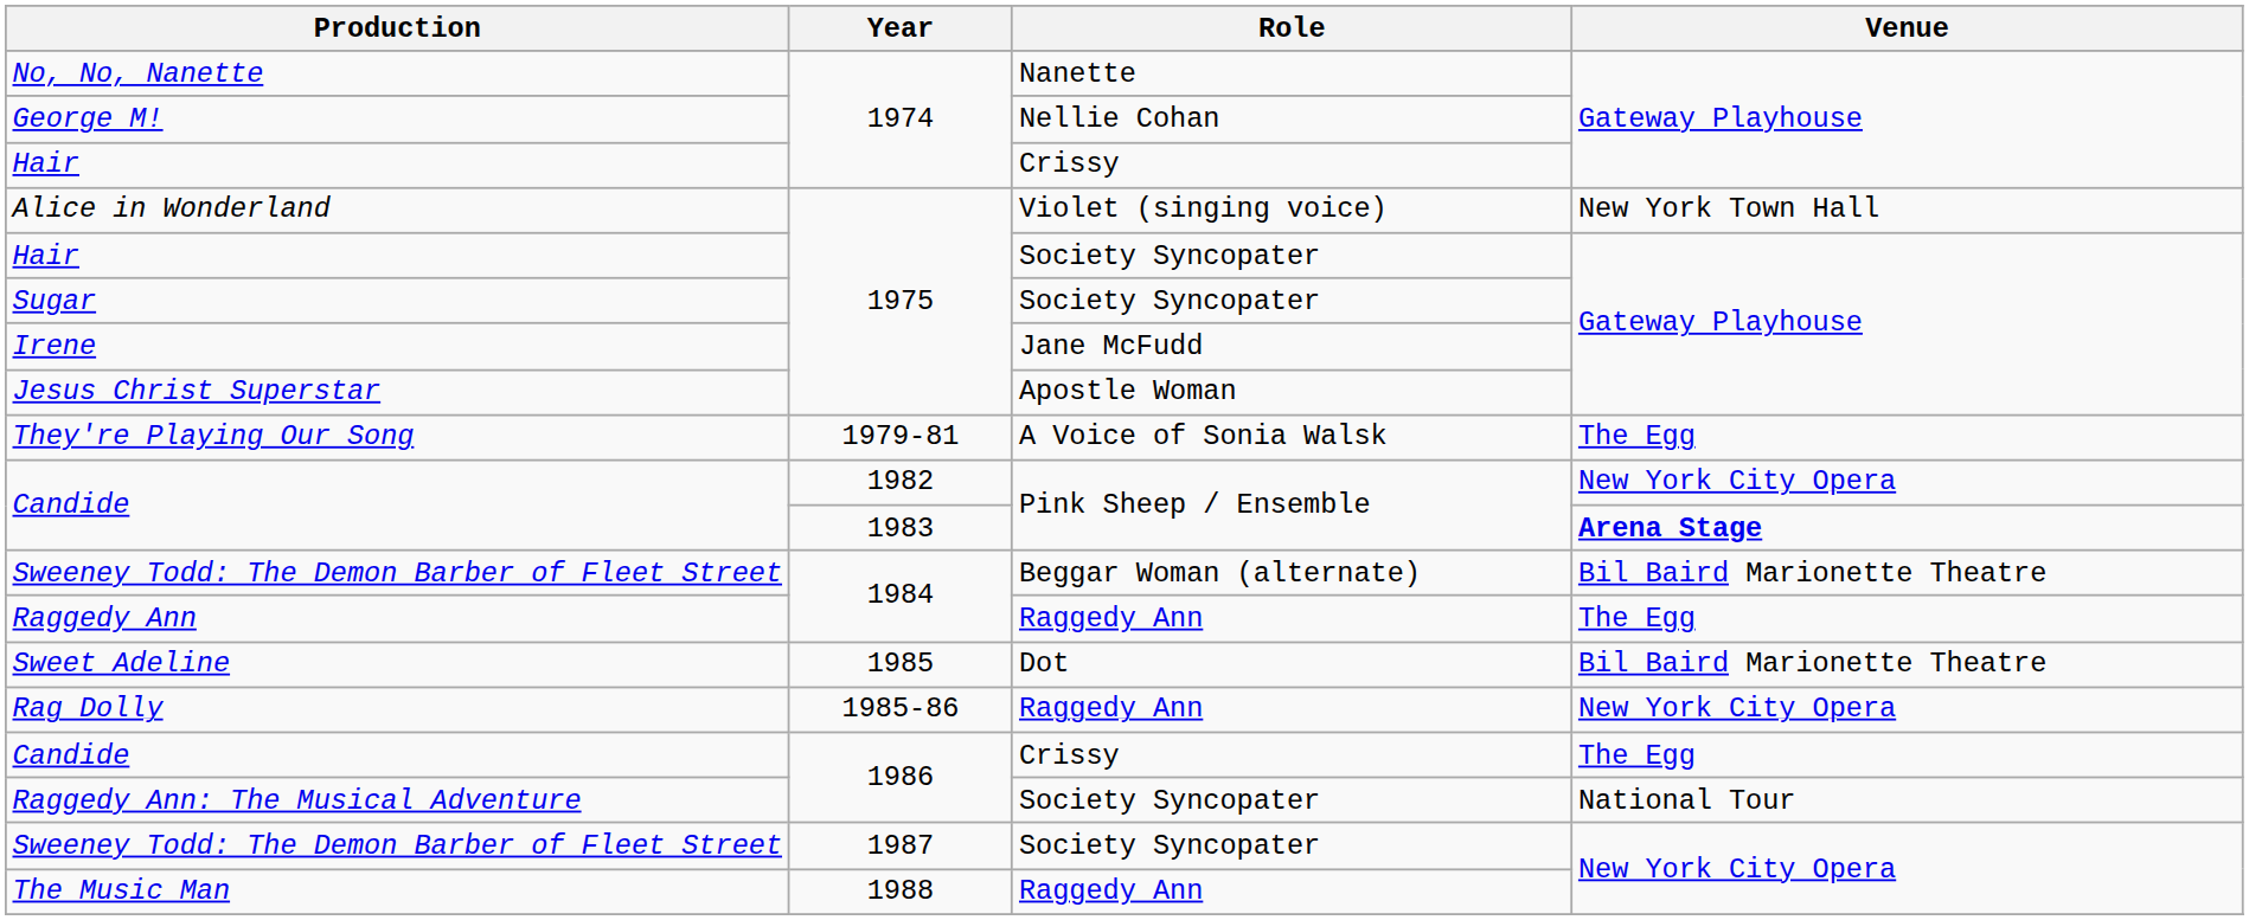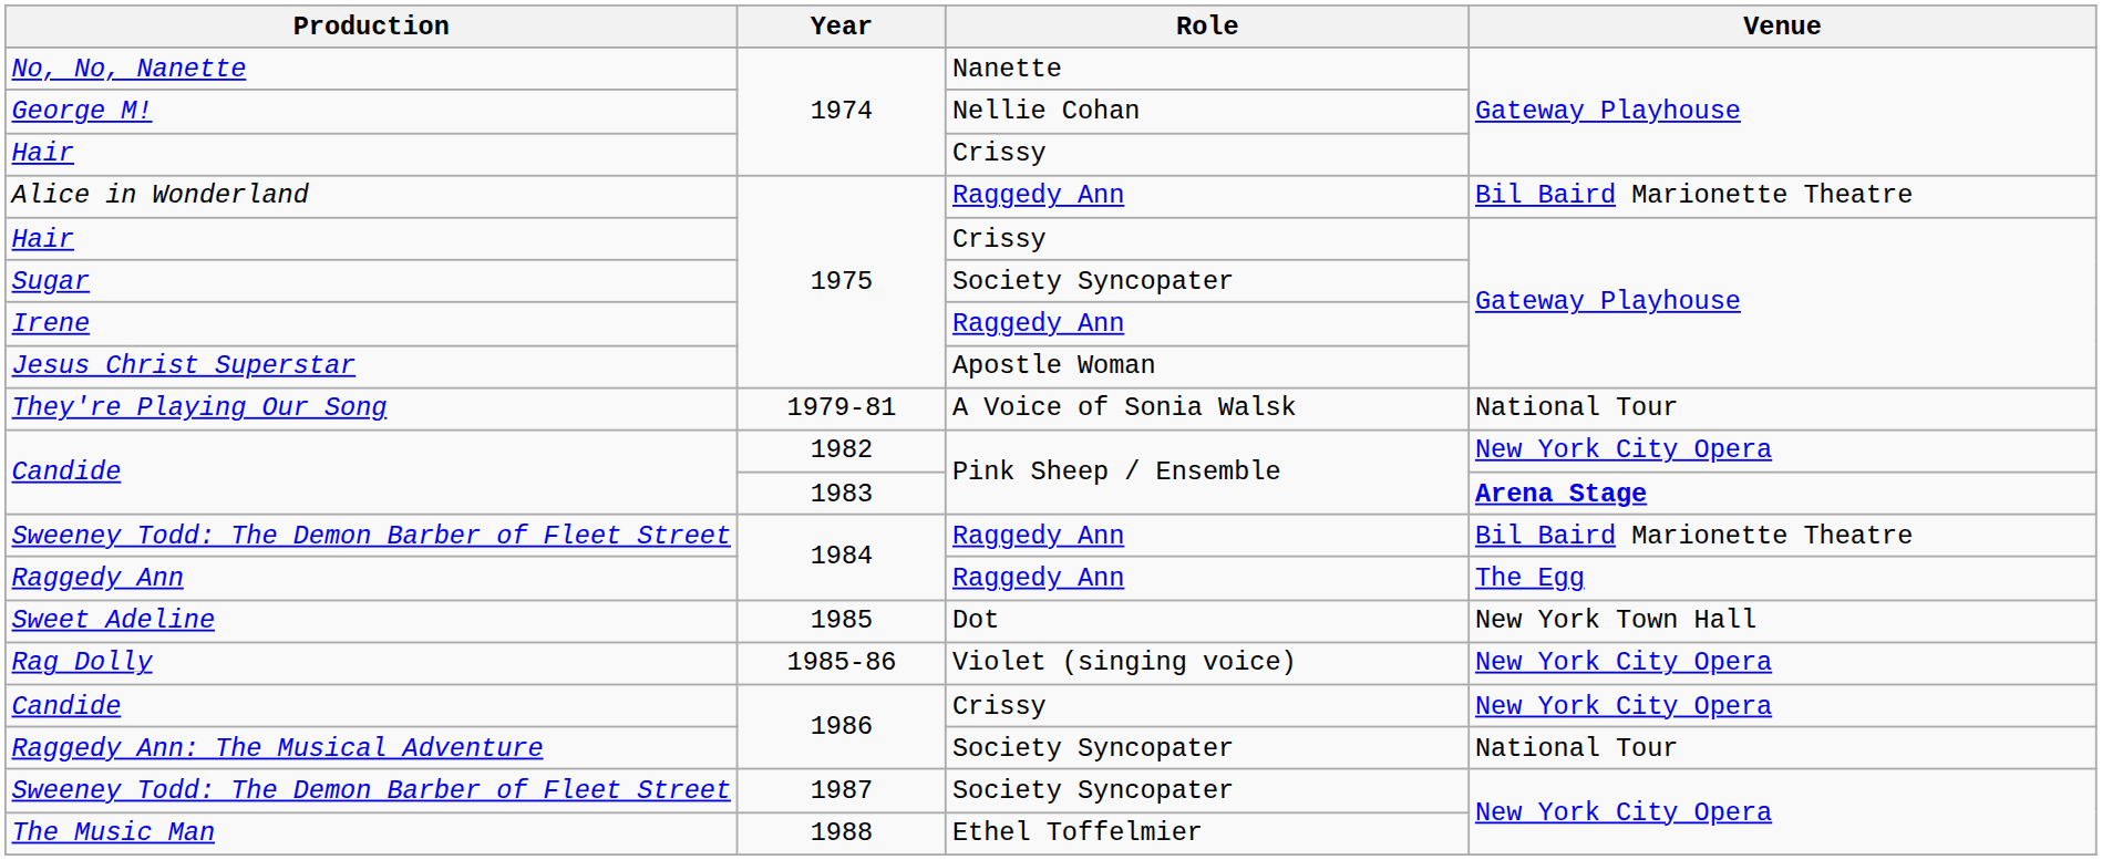Alice in Wonderland | Role: Violet (singing voice) -> Raggedy Ann
Alice in Wonderland | Venue: New York Town Hall -> Bil Baird Marionette Theatre
Hair / 1975 | Role: Society Syncopater -> Crissy
Irene | Role: Jane McFudd -> Raggedy Ann
They're Playing Our Song | Venue: The Egg -> National Tour
Sweeney Todd: The Demon Barber of Fleet Street / 1984 | Role: Beggar Woman (alternate) -> Raggedy Ann
Sweet Adeline | Venue: Bil Baird Marionette Theatre -> New York Town Hall
Rag Dolly | Role: Raggedy Ann -> Violet (singing voice)
Candide / 1986 | Venue: The Egg -> New York City Opera
The Music Man | Role: Raggedy Ann -> Ethel Toffelmier
